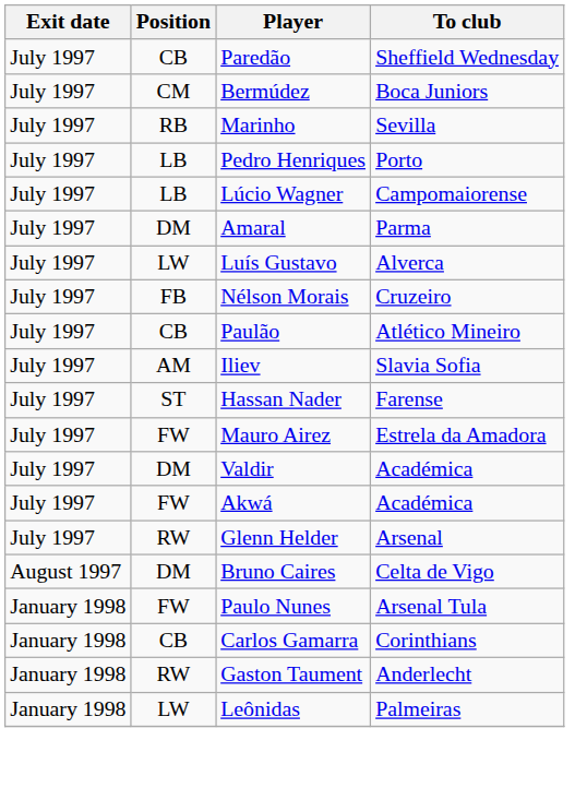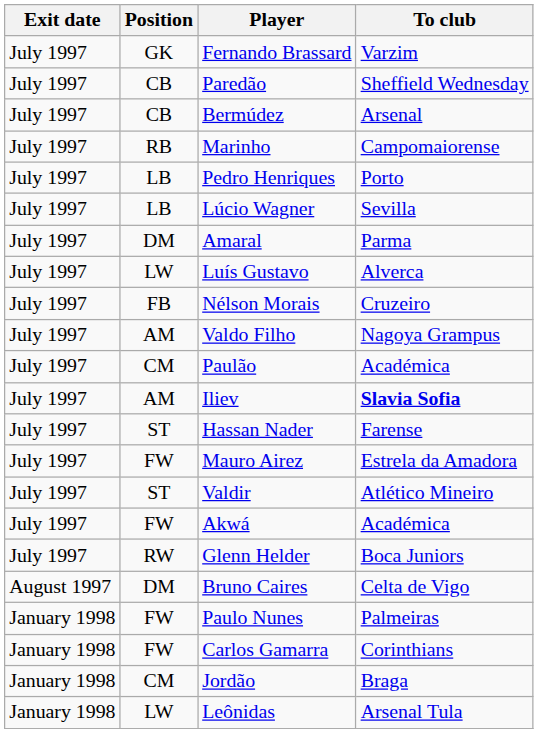+ row: July 1997 | GK | Fernando Brassard | Varzim
Bermúdez | Position: CM -> CB
Bermúdez | To club: Boca Juniors -> Arsenal
Marinho | To club: Sevilla -> Campomaiorense
Lúcio Wagner | To club: Campomaiorense -> Sevilla
+ row: July 1997 | AM | Valdo Filho | Nagoya Grampus
Paulão | Position: CB -> CM
Paulão | To club: Atlético Mineiro -> Académica
Iliev | To club: normal -> bold
Valdir | Position: DM -> ST
Valdir | To club: Académica -> Atlético Mineiro
Glenn Helder | To club: Arsenal -> Boca Juniors
Paulo Nunes | To club: Arsenal Tula -> Palmeiras
Carlos Gamarra | Position: CB -> FW
- row: January 1998 | RW | Gaston Taument | Anderlecht
+ row: January 1998 | CM | Jordão | Braga
Leônidas | To club: Palmeiras -> Arsenal Tula
